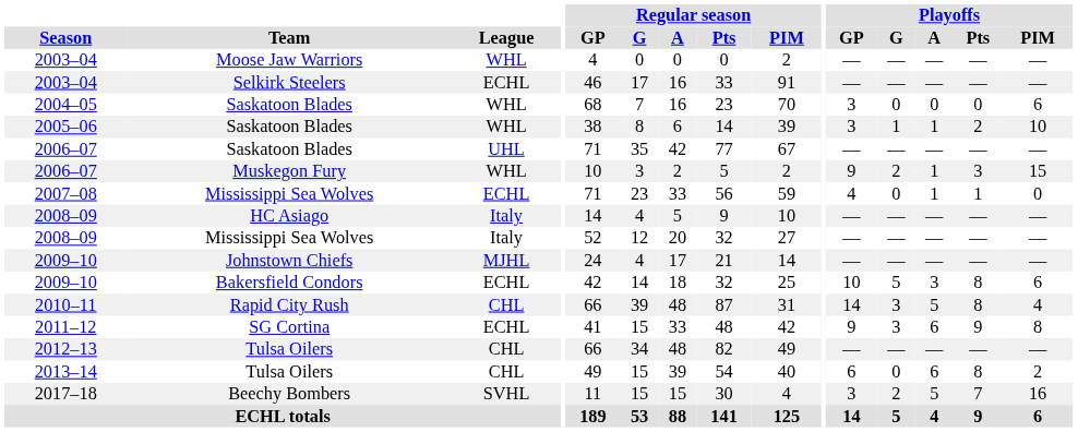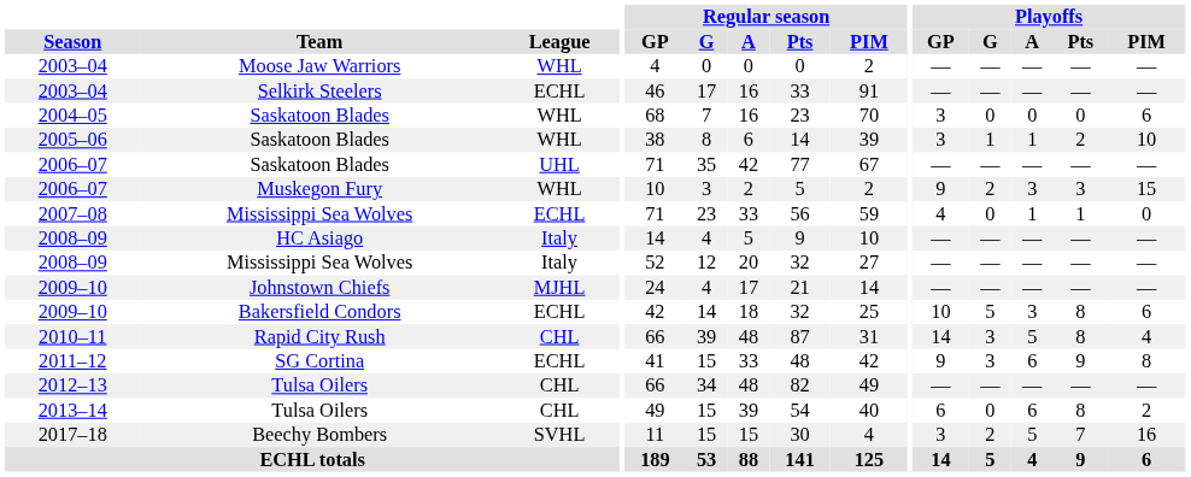2006–07 / Muskegon Fury | Playoffs / A: 1 -> 3
